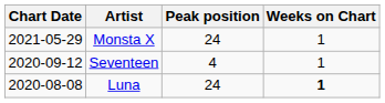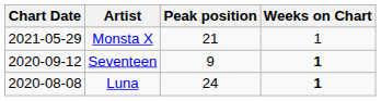Monsta X | Peak position: 24 -> 21
Seventeen | Peak position: 4 -> 9
Seventeen | Weeks on Chart: normal -> bold
